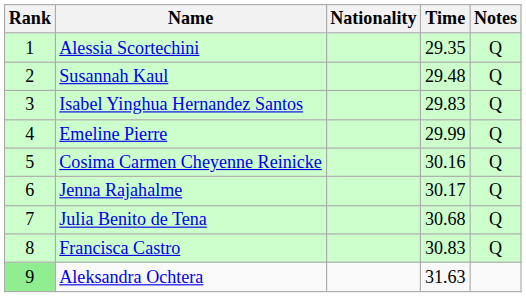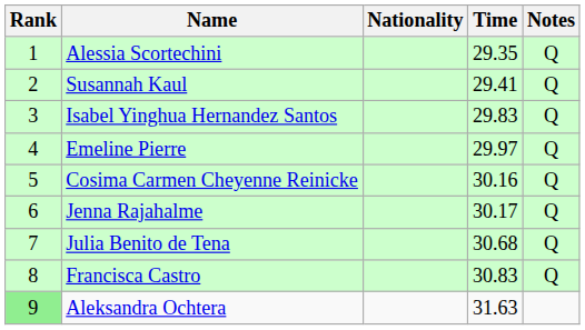Susannah Kaul | Time: 29.48 -> 29.41
Emeline Pierre | Time: 29.99 -> 29.97
